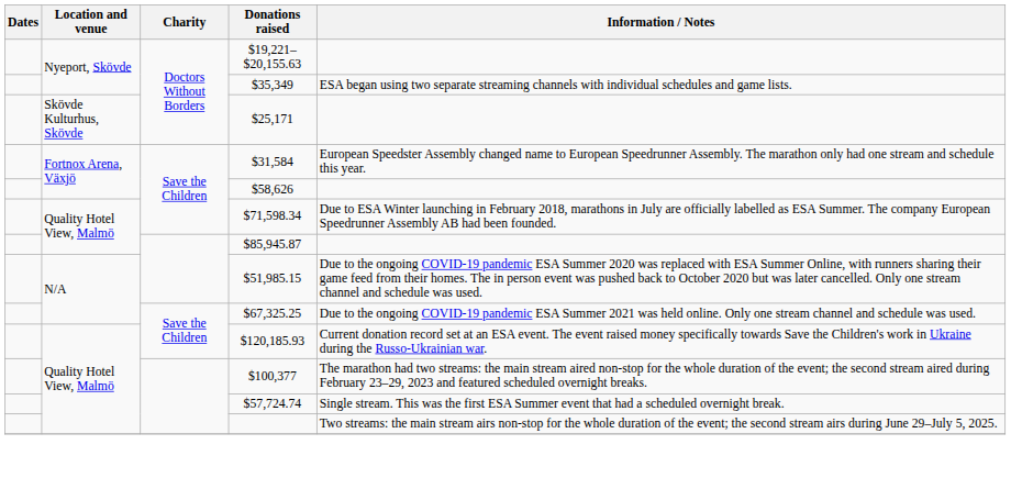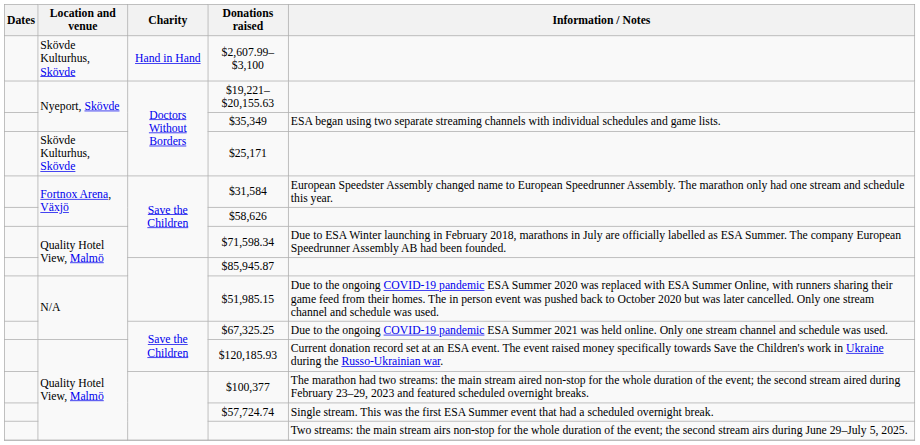+ row: Skövde Kulturhus, Skövde | Hand in Hand | $2,607.99–$3,100
